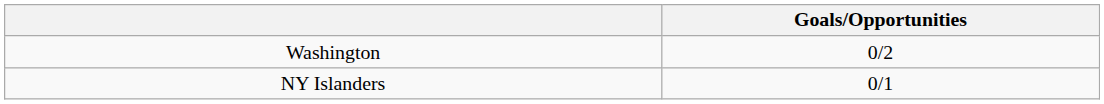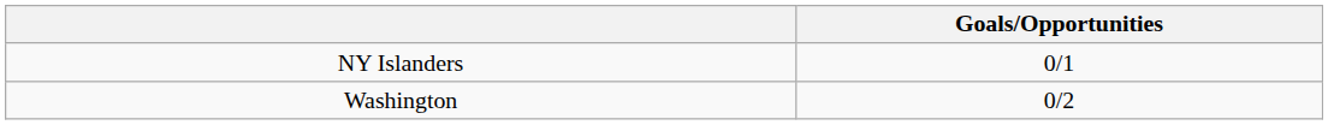rows swapped: NY Islanders <-> Washington
